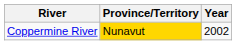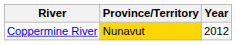Coppermine River | Year: 2002 -> 2012
